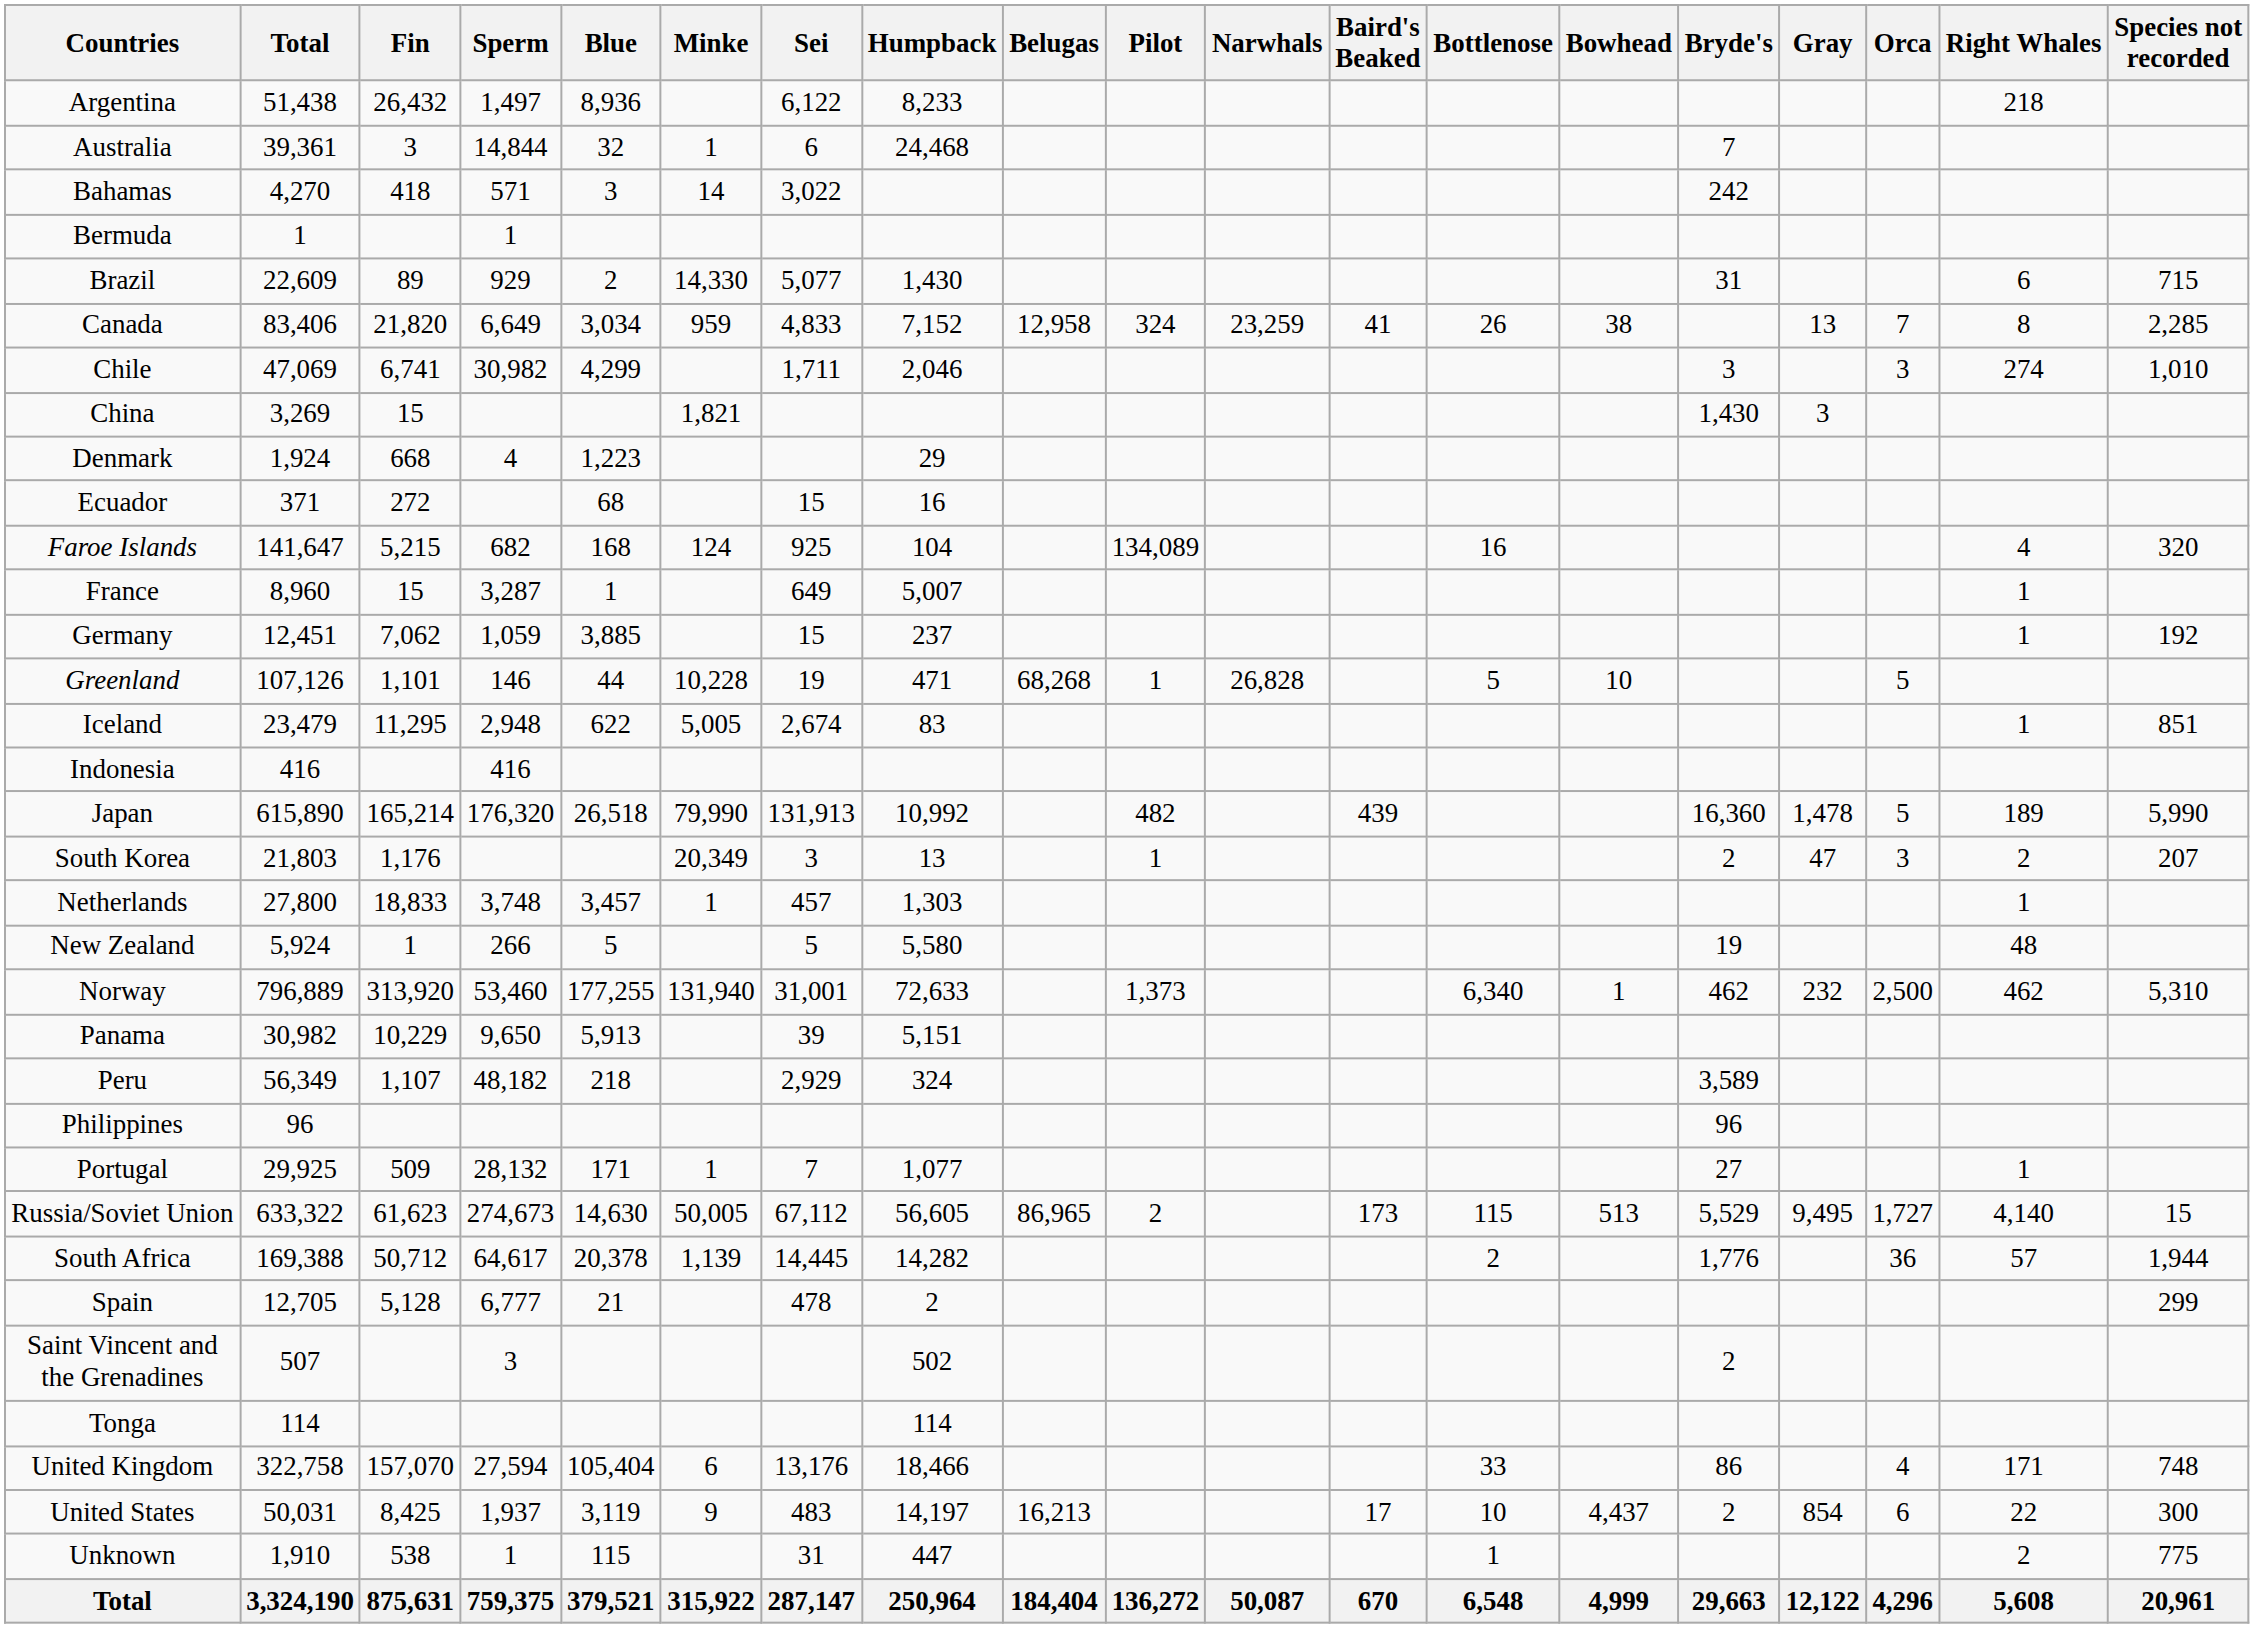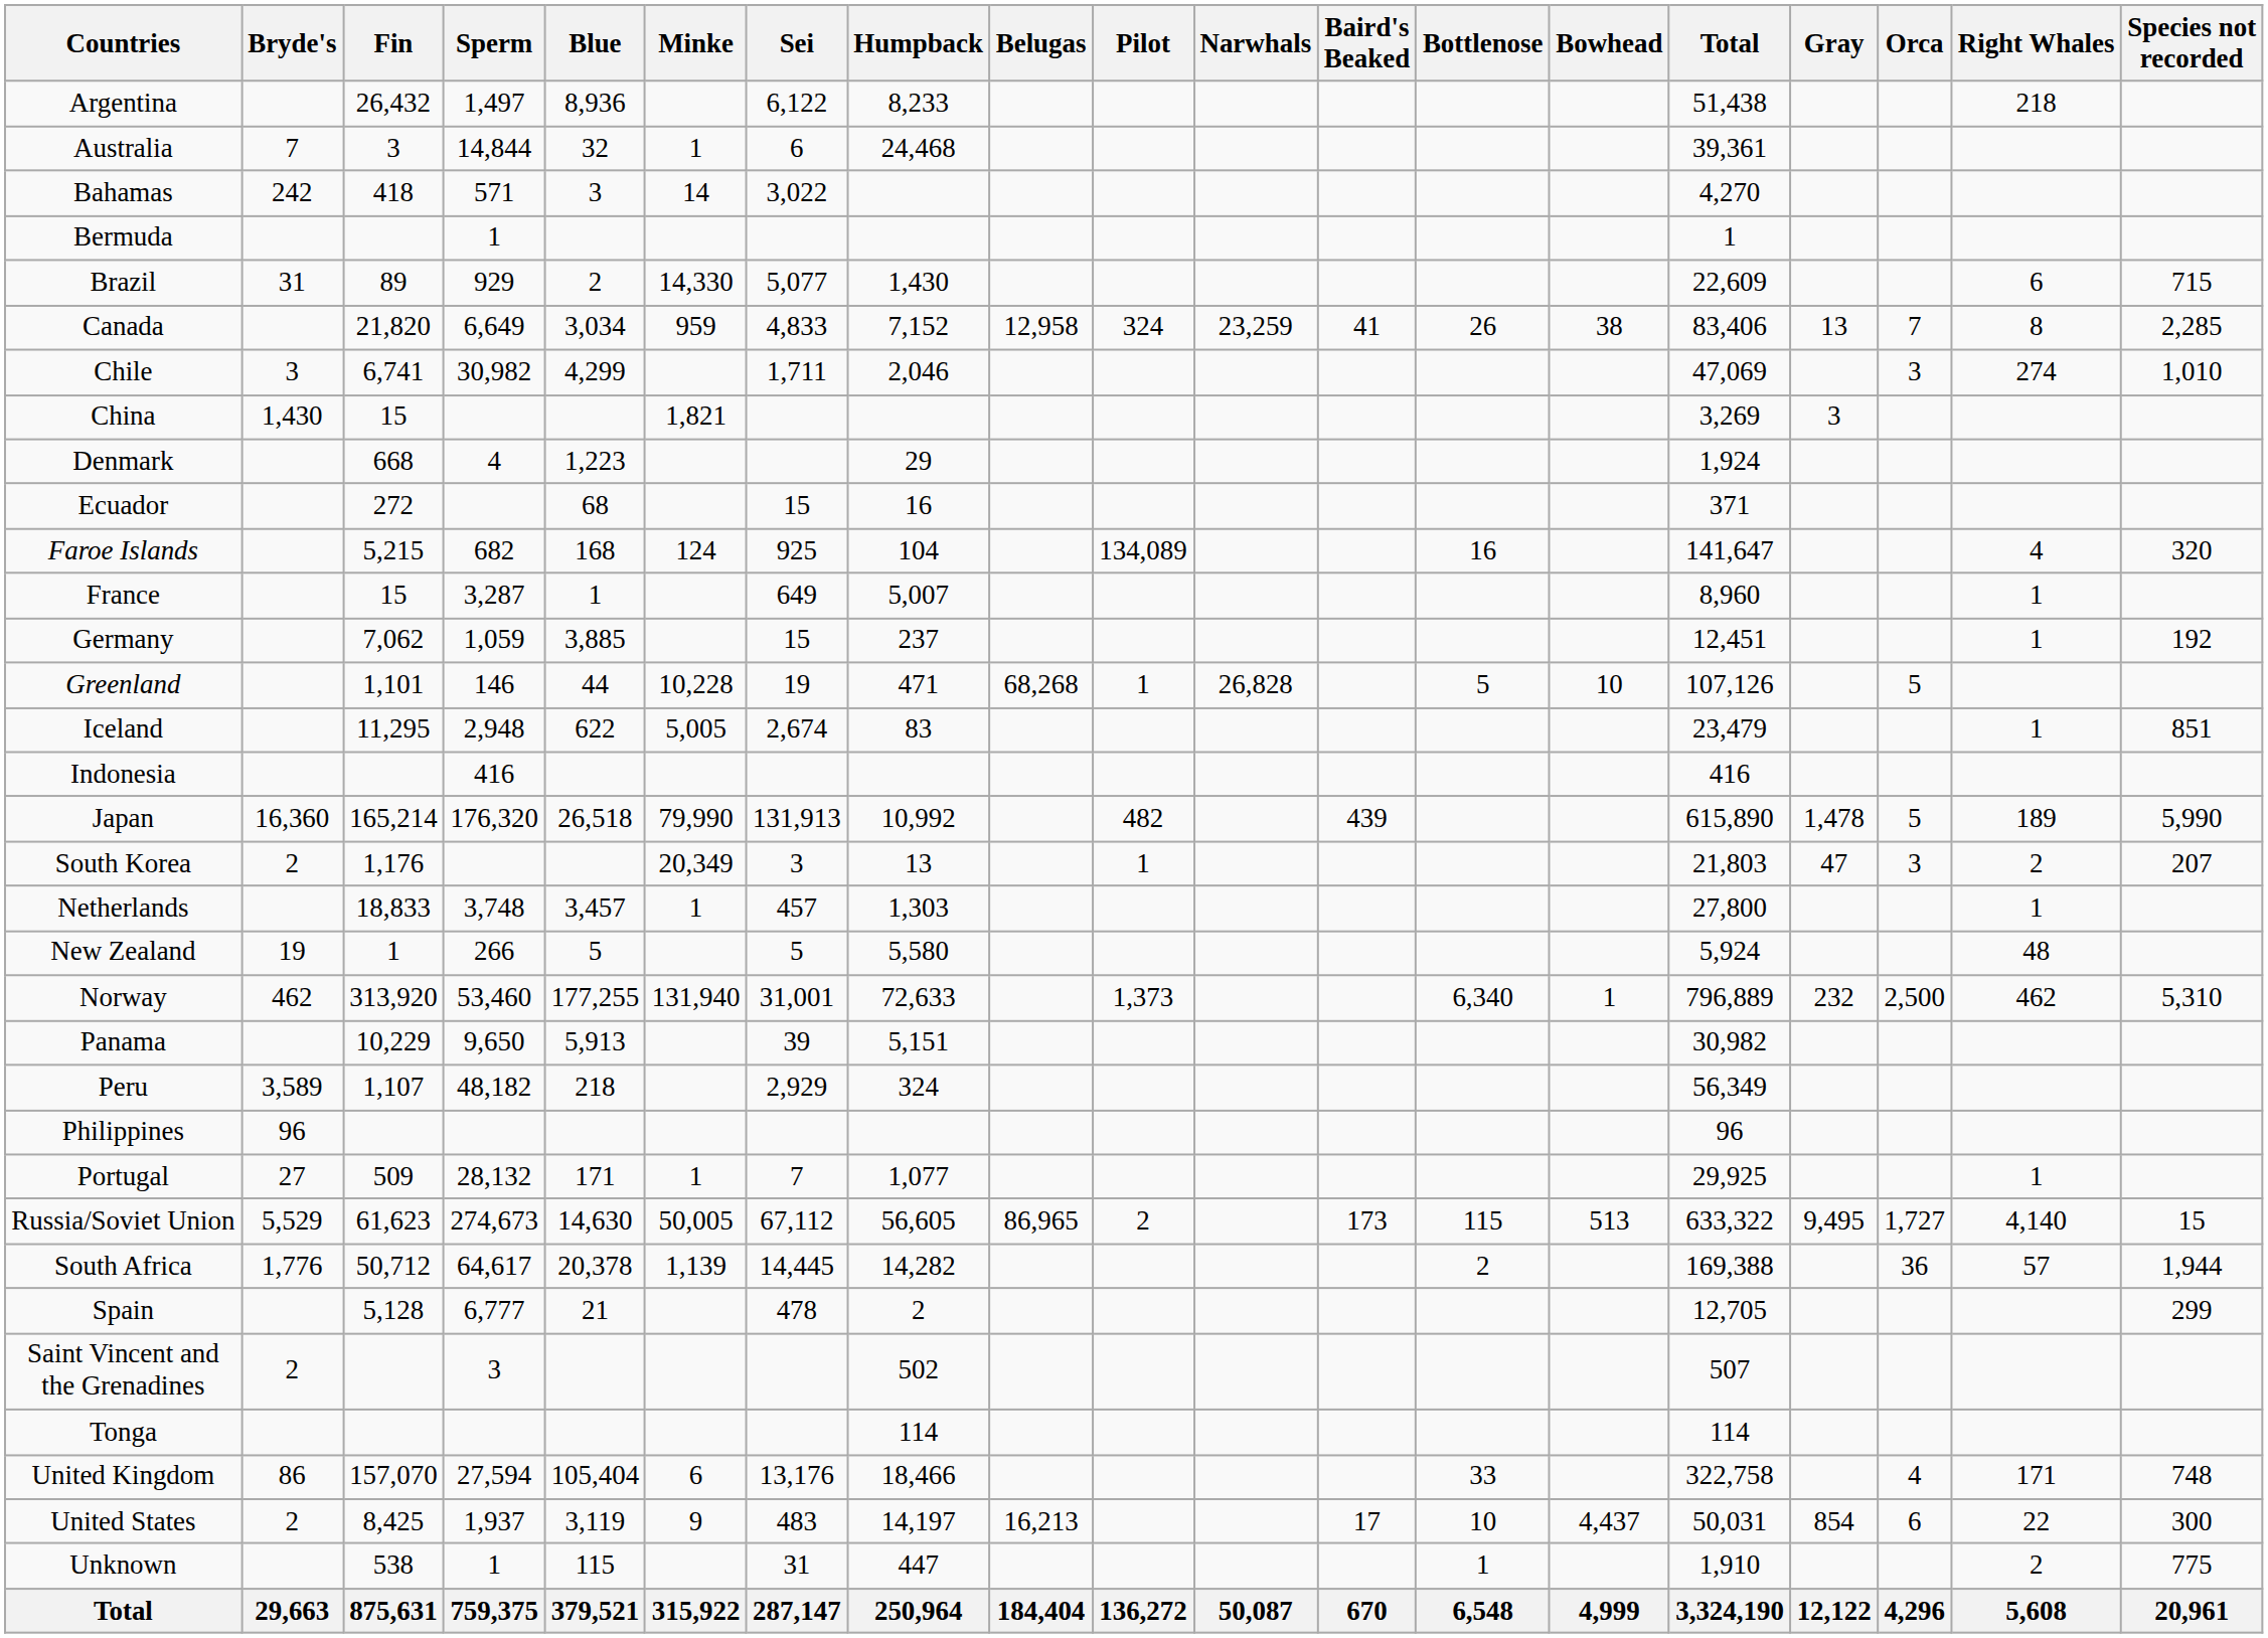columns swapped: Total <-> Bryde's
